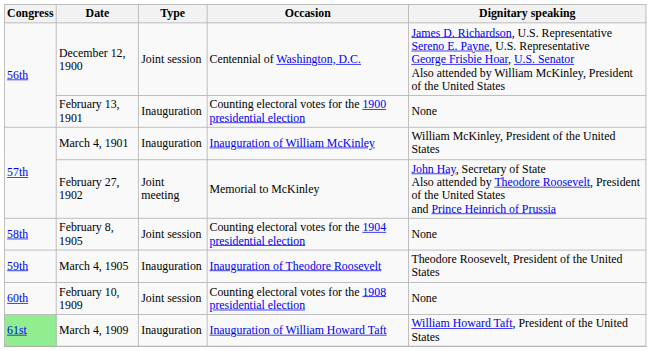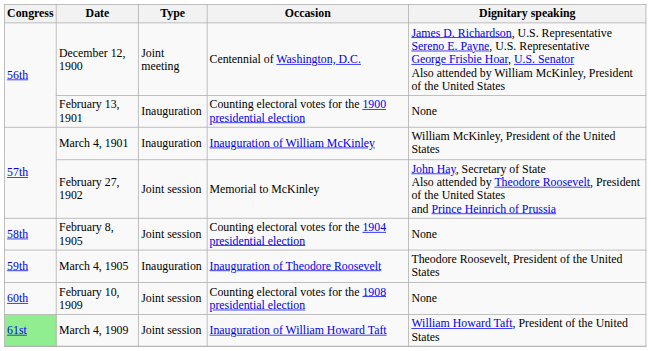December 12, 1900 | Type: Joint session -> Joint meeting
February 27, 1902 | Type: Joint meeting -> Joint session
March 4, 1909 | Type: Inauguration -> Joint session
